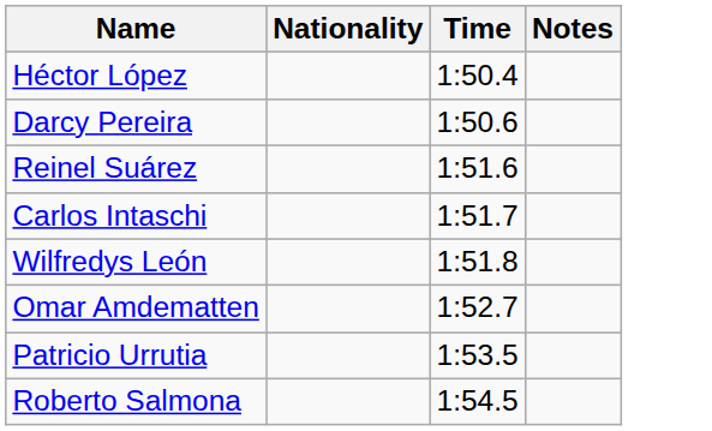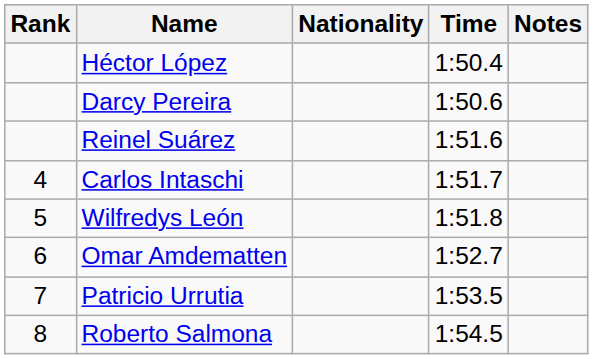+ column: Rank | 4 | 5 | 6 | 7 | 8
